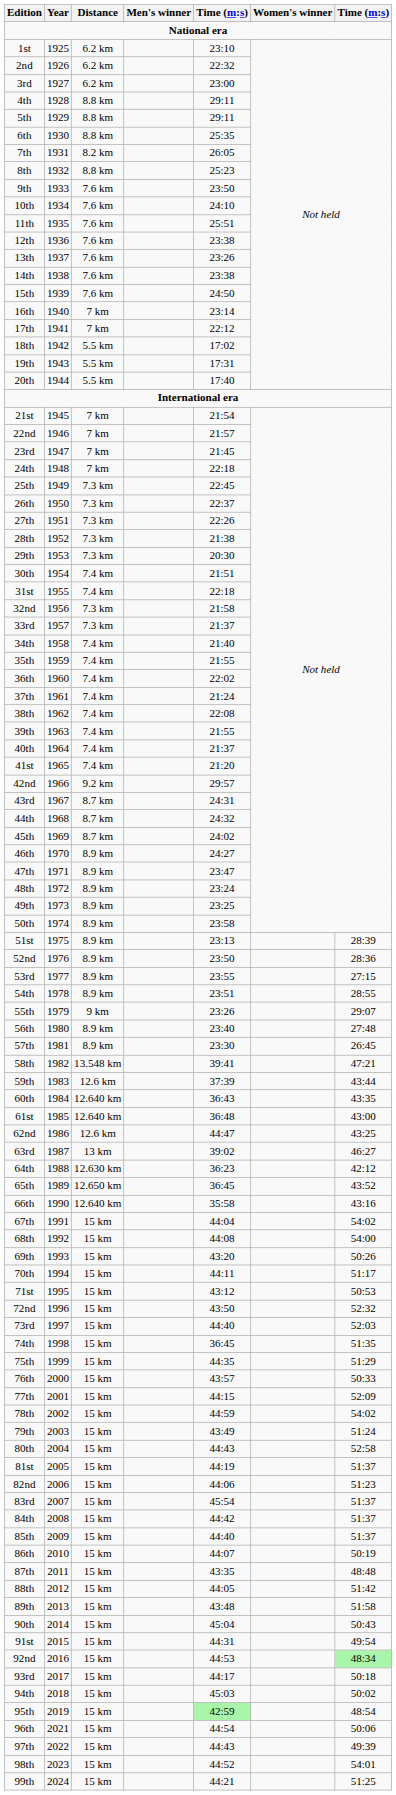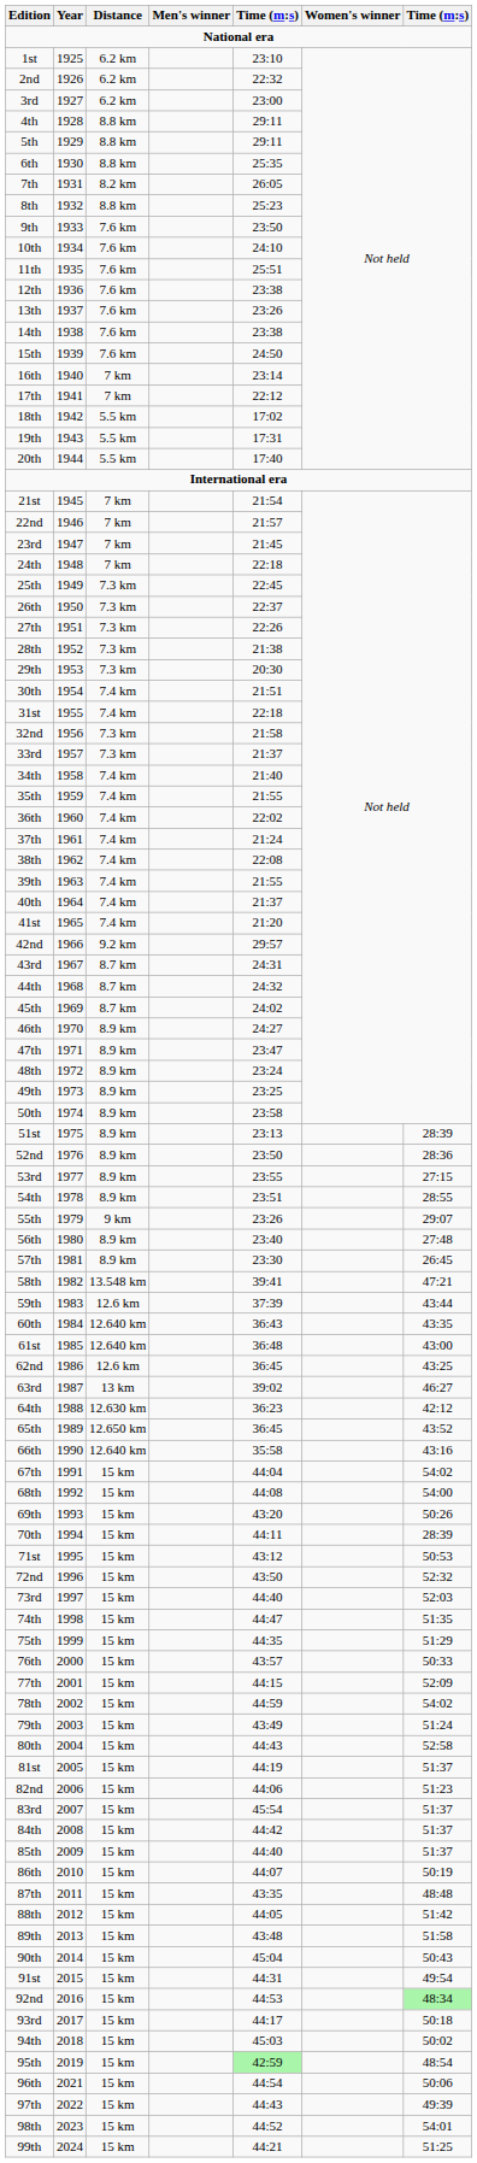62nd | column 5: 44:47 -> 36:45
70th | column 7: 51:17 -> 28:39
74th | column 5: 36:45 -> 44:47
